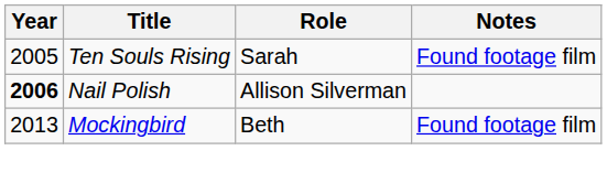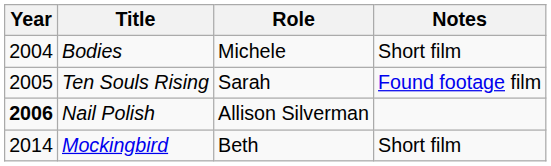+ row: 2004 | Bodies | Michele | Short film
Mockingbird | Year: 2013 -> 2014
Mockingbird | Notes: Found footage film -> Short film
